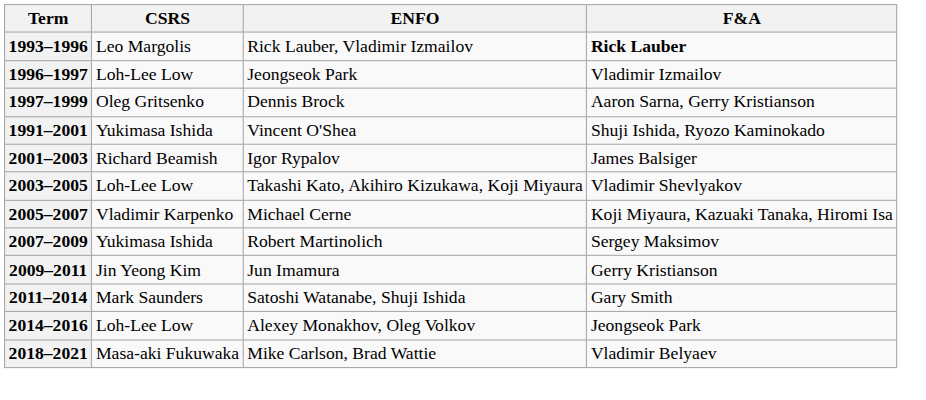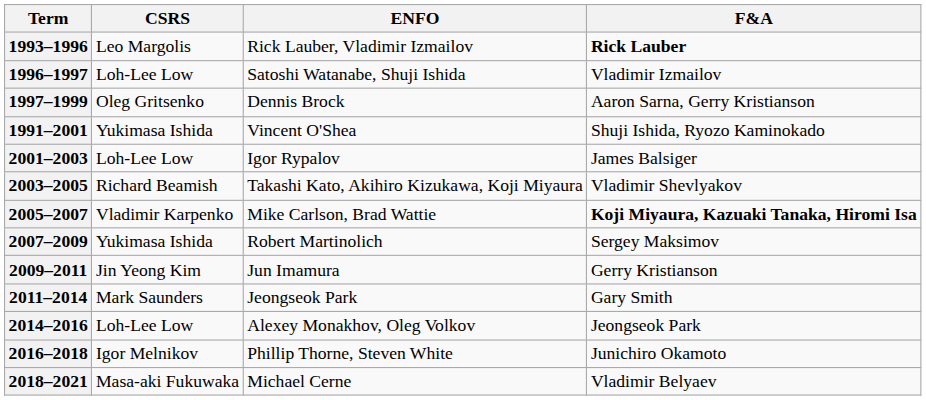1996–1997 | ENFO: Jeongseok Park -> Satoshi Watanabe, Shuji Ishida
2001–2003 | CSRS: Richard Beamish -> Loh-Lee Low
2003–2005 | CSRS: Loh-Lee Low -> Richard Beamish
2005–2007 | ENFO: Michael Cerne -> Mike Carlson, Brad Wattie
2005–2007 | F&A: normal -> bold
2011–2014 | ENFO: Satoshi Watanabe, Shuji Ishida -> Jeongseok Park
+ row: 2016–2018 | Igor Melnikov | Phillip Thorne, Steven White | Junichiro Okamoto
2018–2021 | ENFO: Mike Carlson, Brad Wattie -> Michael Cerne
